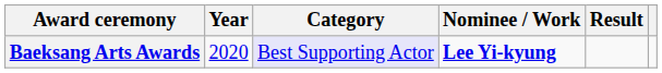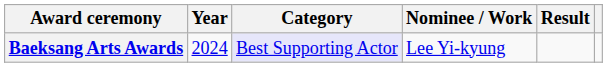Baeksang Arts Awards | Year: 2020 -> 2024
Baeksang Arts Awards | Nominee / Work: bold -> normal
